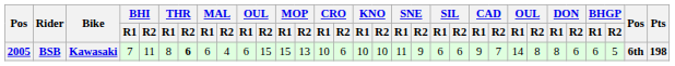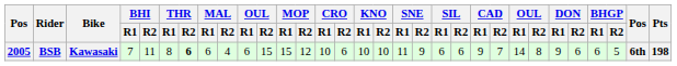BSB | MOP / R2: 13 -> 12
BSB | DON / R1: 8 -> 9
